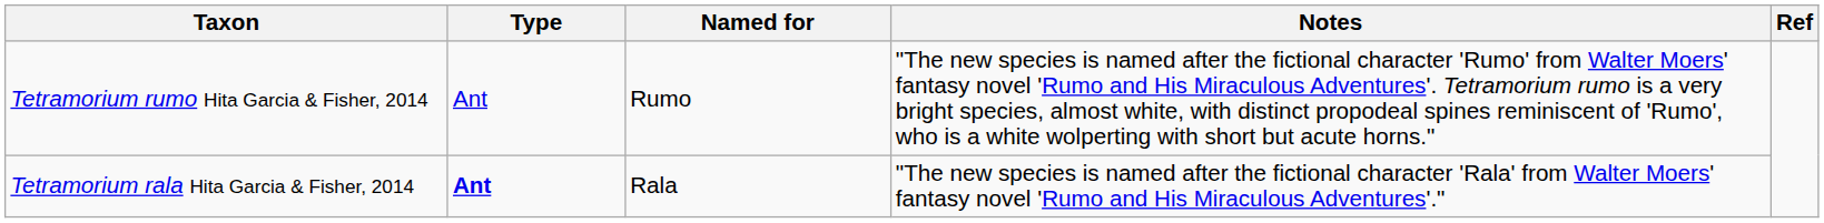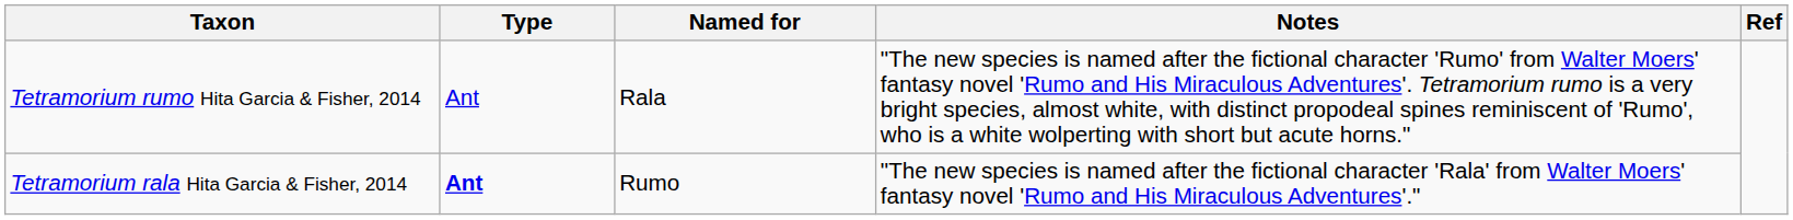Tetramorium rumo Hita Garcia & Fisher, 2014 | Named for: Rumo -> Rala
Tetramorium rala Hita Garcia & Fisher, 2014 | Named for: Rala -> Rumo
